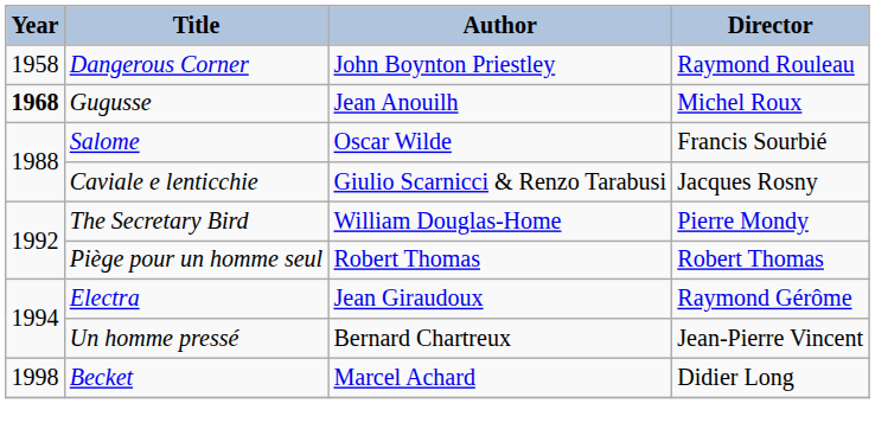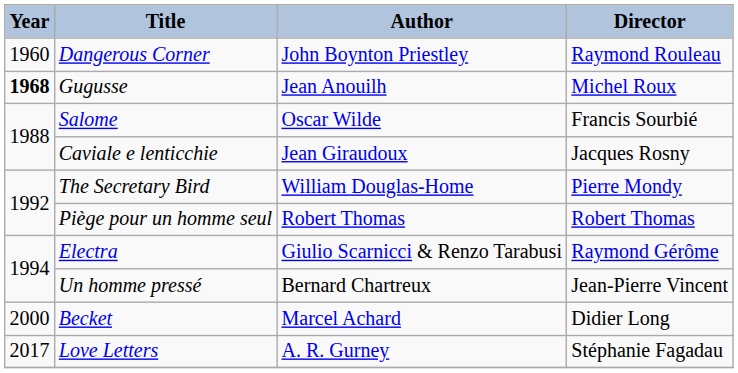Dangerous Corner | Year: 1958 -> 1960
Caviale e lenticchie | Author: Giulio Scarnicci & Renzo Tarabusi -> Jean Giraudoux
Electra | Author: Jean Giraudoux -> Giulio Scarnicci & Renzo Tarabusi
Becket | Year: 1998 -> 2000
+ row: 2017 | Love Letters | A. R. Gurney | Stéphanie Fagadau
